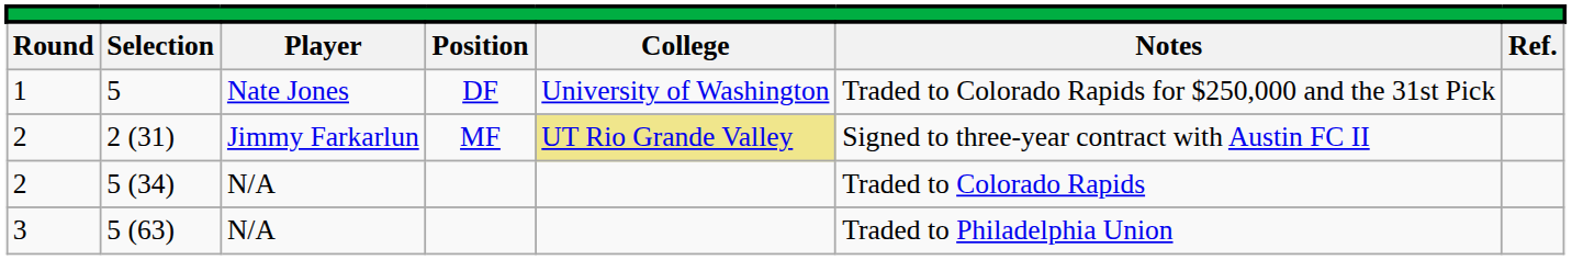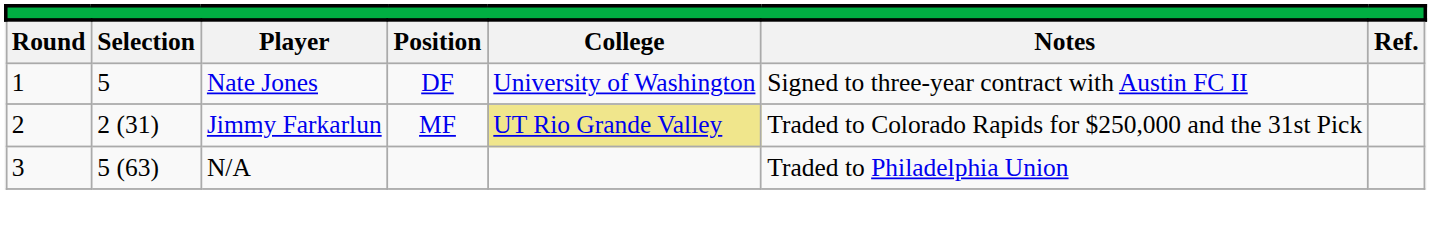5 | column 6: Traded to Colorado Rapids for $250,000 and the 31st Pick -> Signed to three-year contract with Austin FC II
2 (31) | column 6: Signed to three-year contract with Austin FC II -> Traded to Colorado Rapids for $250,000 and the 31st Pick
- row: 2 | 5 (34) | N/A | Traded to Colorado Rapids
